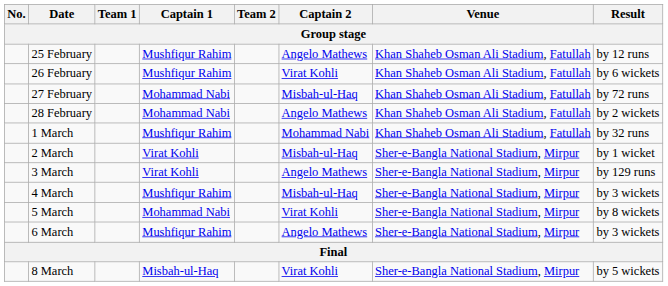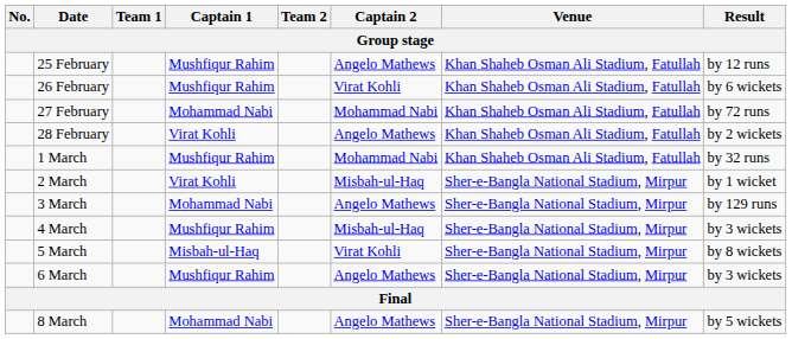27 February | Captain 2: Misbah-ul-Haq -> Mohammad Nabi
28 February | Captain 1: Mohammad Nabi -> Virat Kohli
3 March | Captain 1: Virat Kohli -> Mohammad Nabi
5 March | Captain 1: Mohammad Nabi -> Misbah-ul-Haq
8 March | Captain 1: Misbah-ul-Haq -> Mohammad Nabi
8 March | Captain 2: Virat Kohli -> Angelo Mathews
